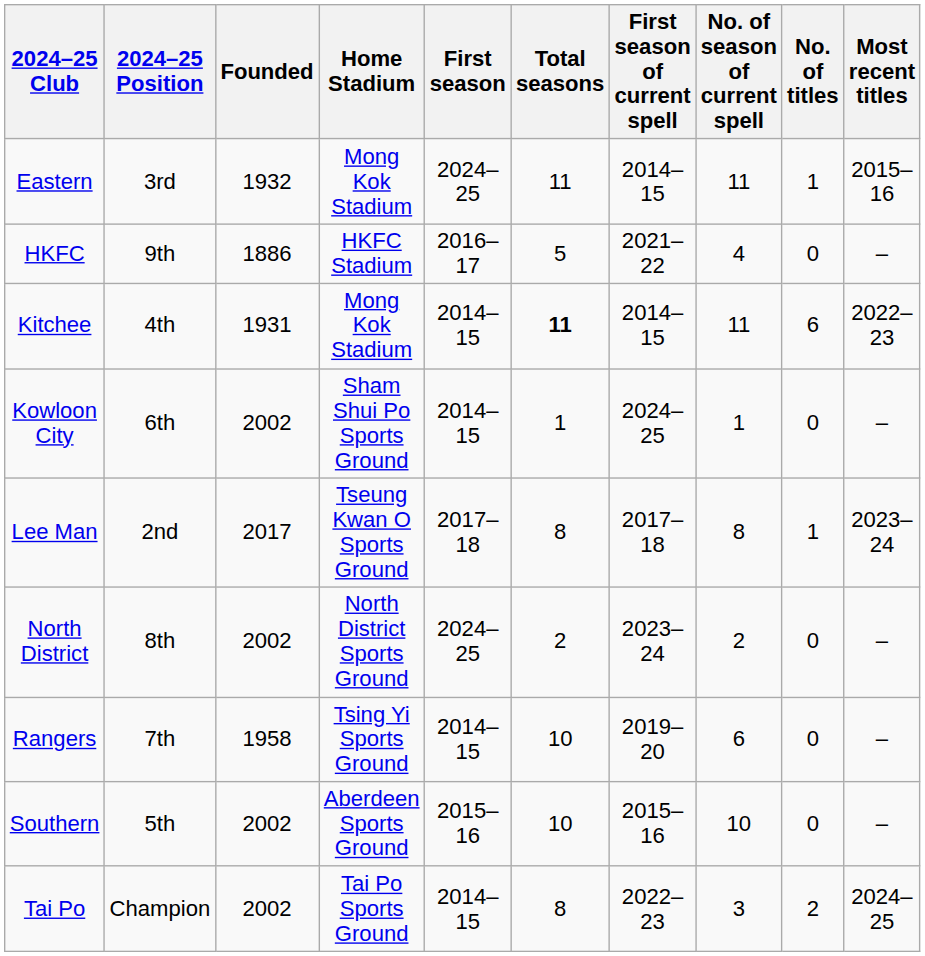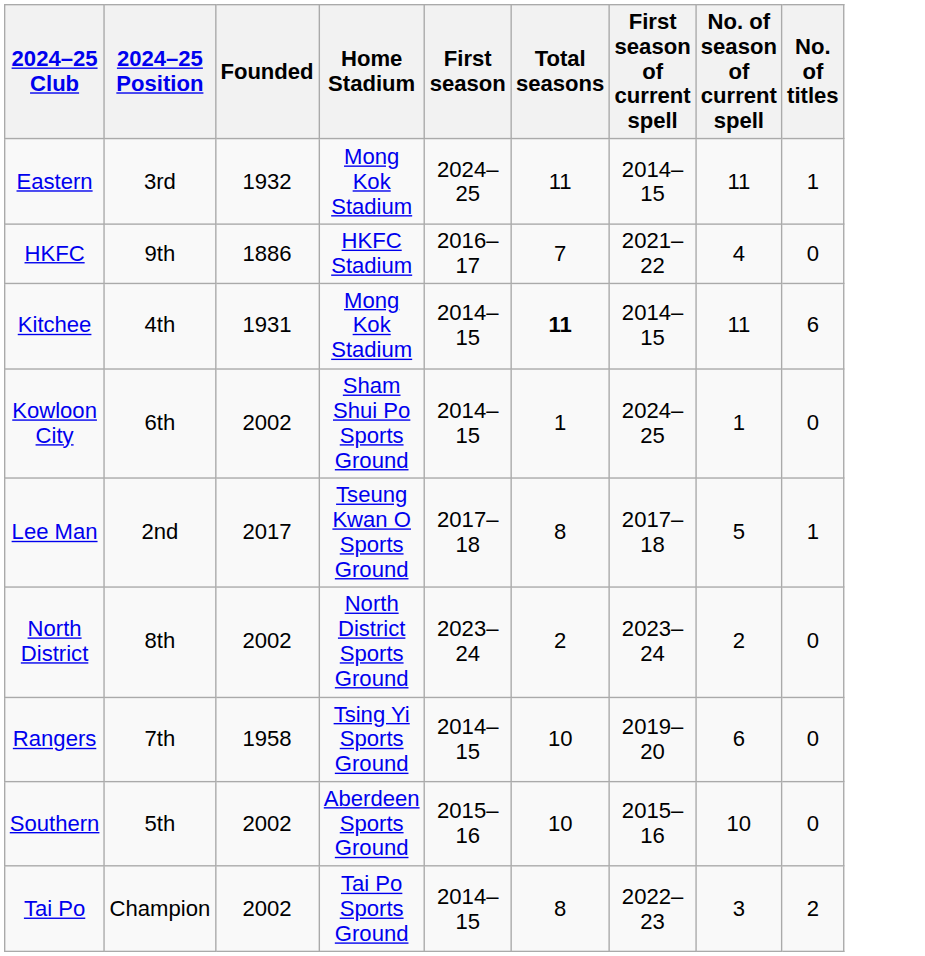- column: Most recent titles | 2015–16 | – | 2022–23 | – | 2023–24 | – | – | – | 2024–25
HKFC | Total seasons: 5 -> 7
Lee Man | No. of season of current spell: 8 -> 5
North District | First season: 2024–25 -> 2023–24
